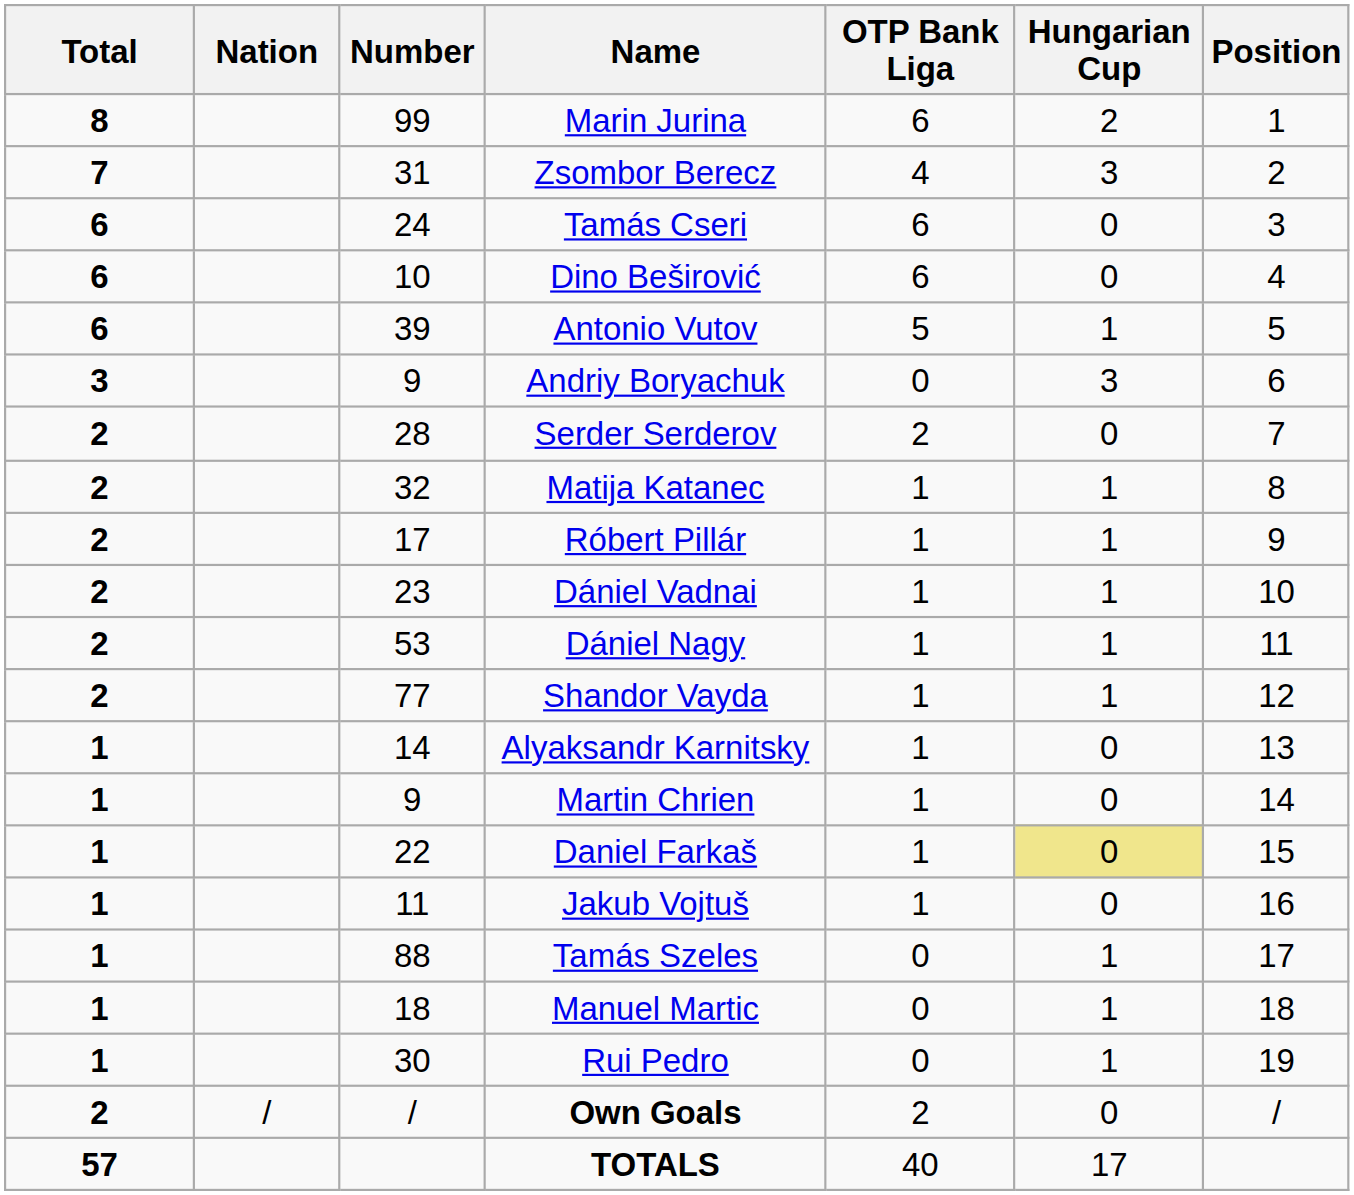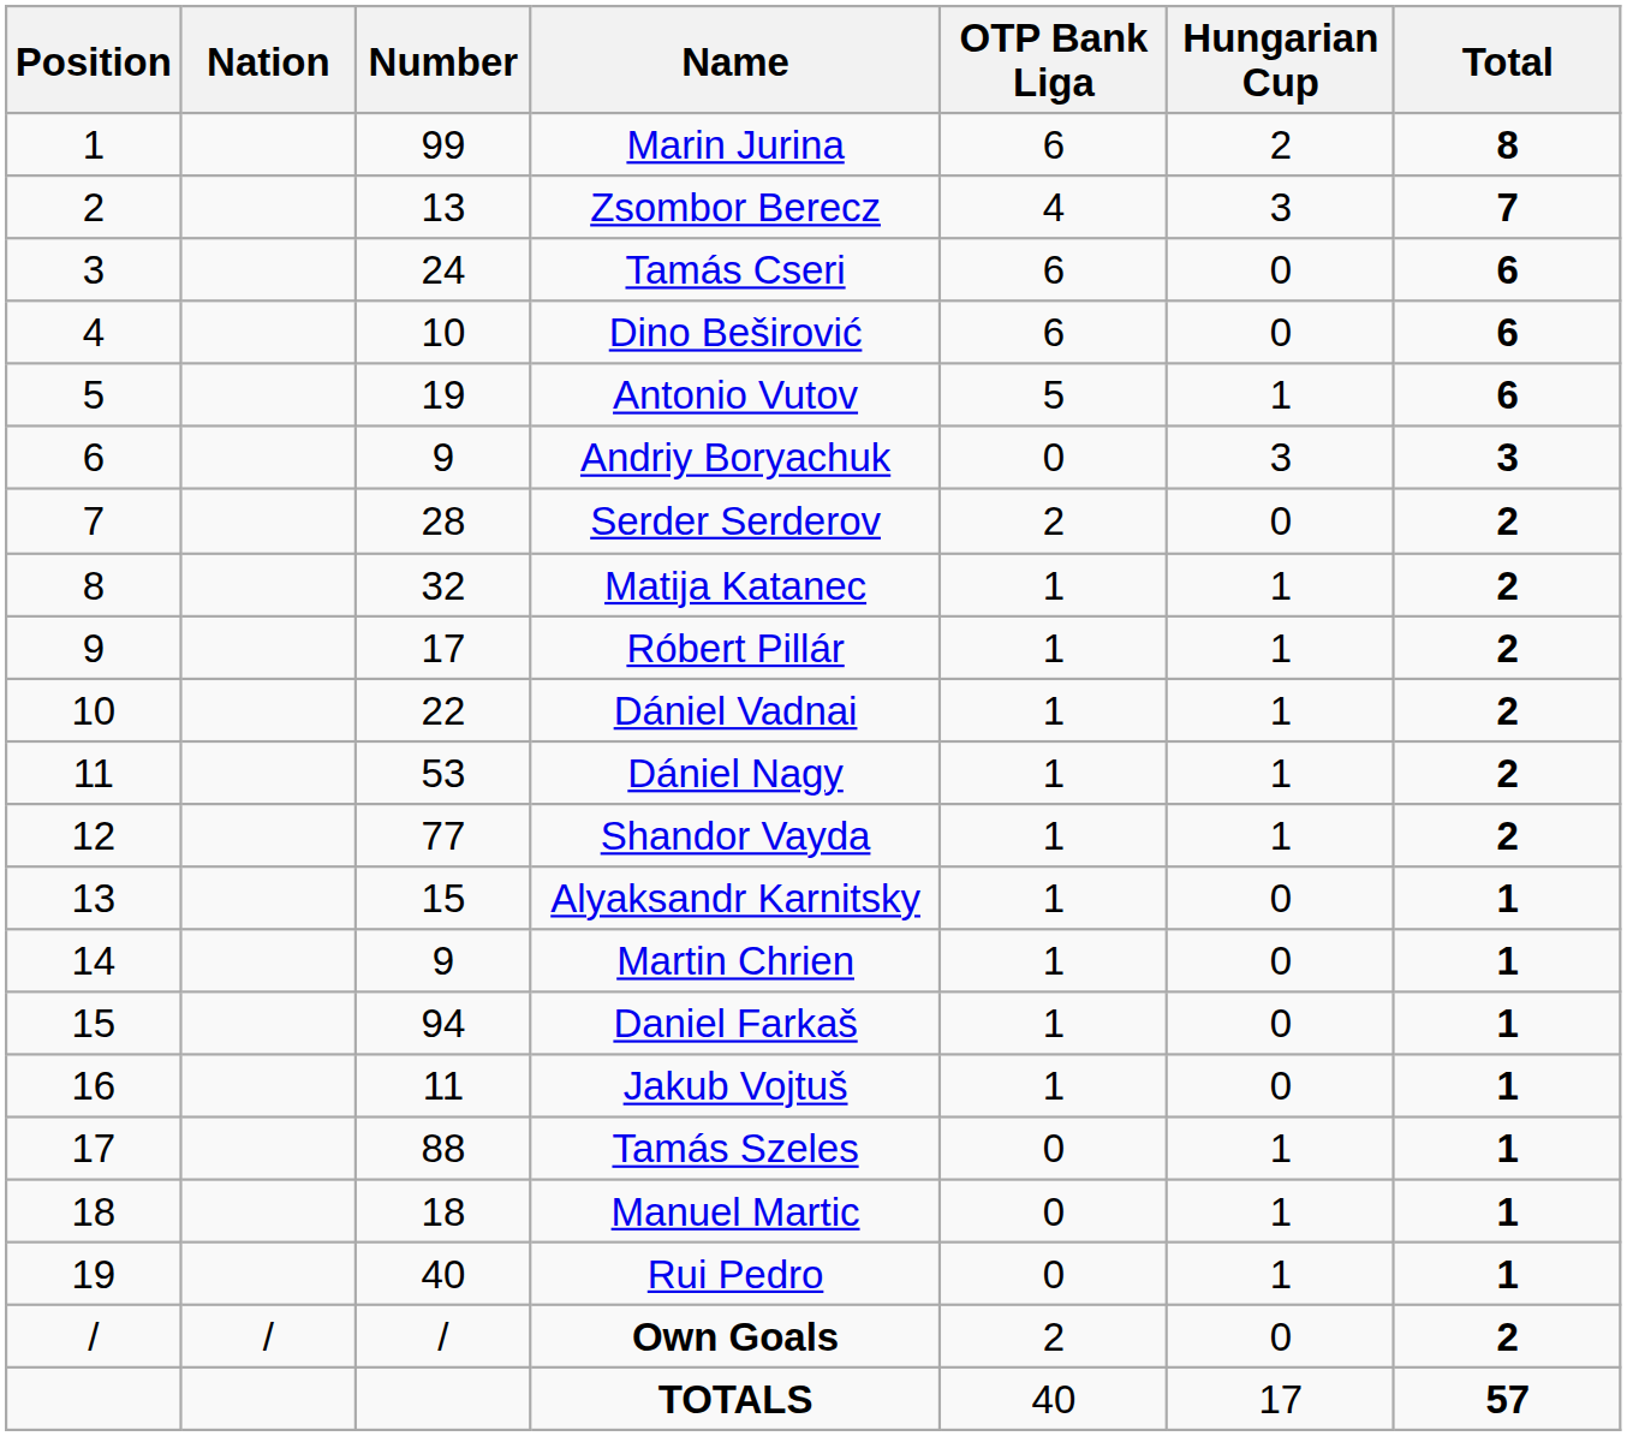columns swapped: Position <-> Total
Zsombor Berecz | Number: 31 -> 13
Antonio Vutov | Number: 39 -> 19
Dániel Vadnai | Number: 23 -> 22
Alyaksandr Karnitsky | Number: 14 -> 15
Daniel Farkaš | Number: 22 -> 94
Daniel Farkaš | Hungarian Cup: khaki background -> no background
Rui Pedro | Number: 30 -> 40
